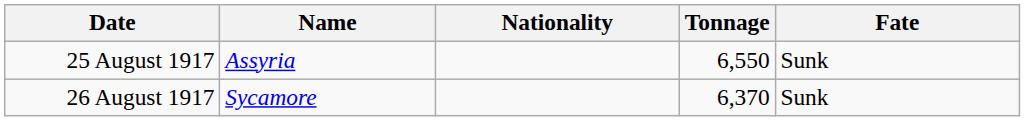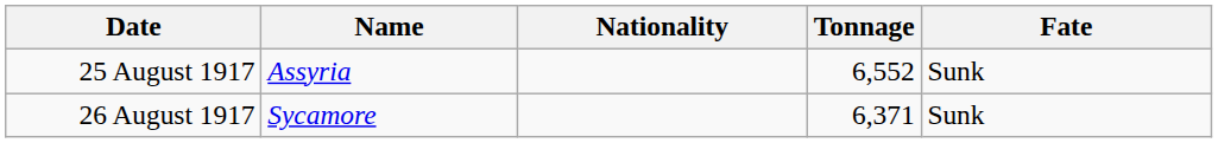25 August 1917 | Tonnage: 6,550 -> 6,552
26 August 1917 | Tonnage: 6,370 -> 6,371
